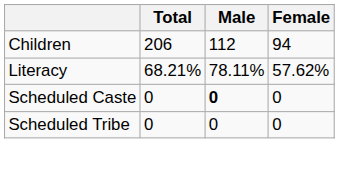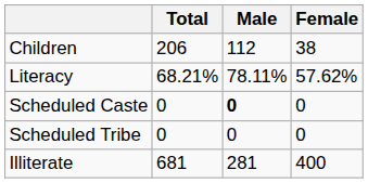Children | Female: 94 -> 38
+ row: Illiterate | 681 | 281 | 400
